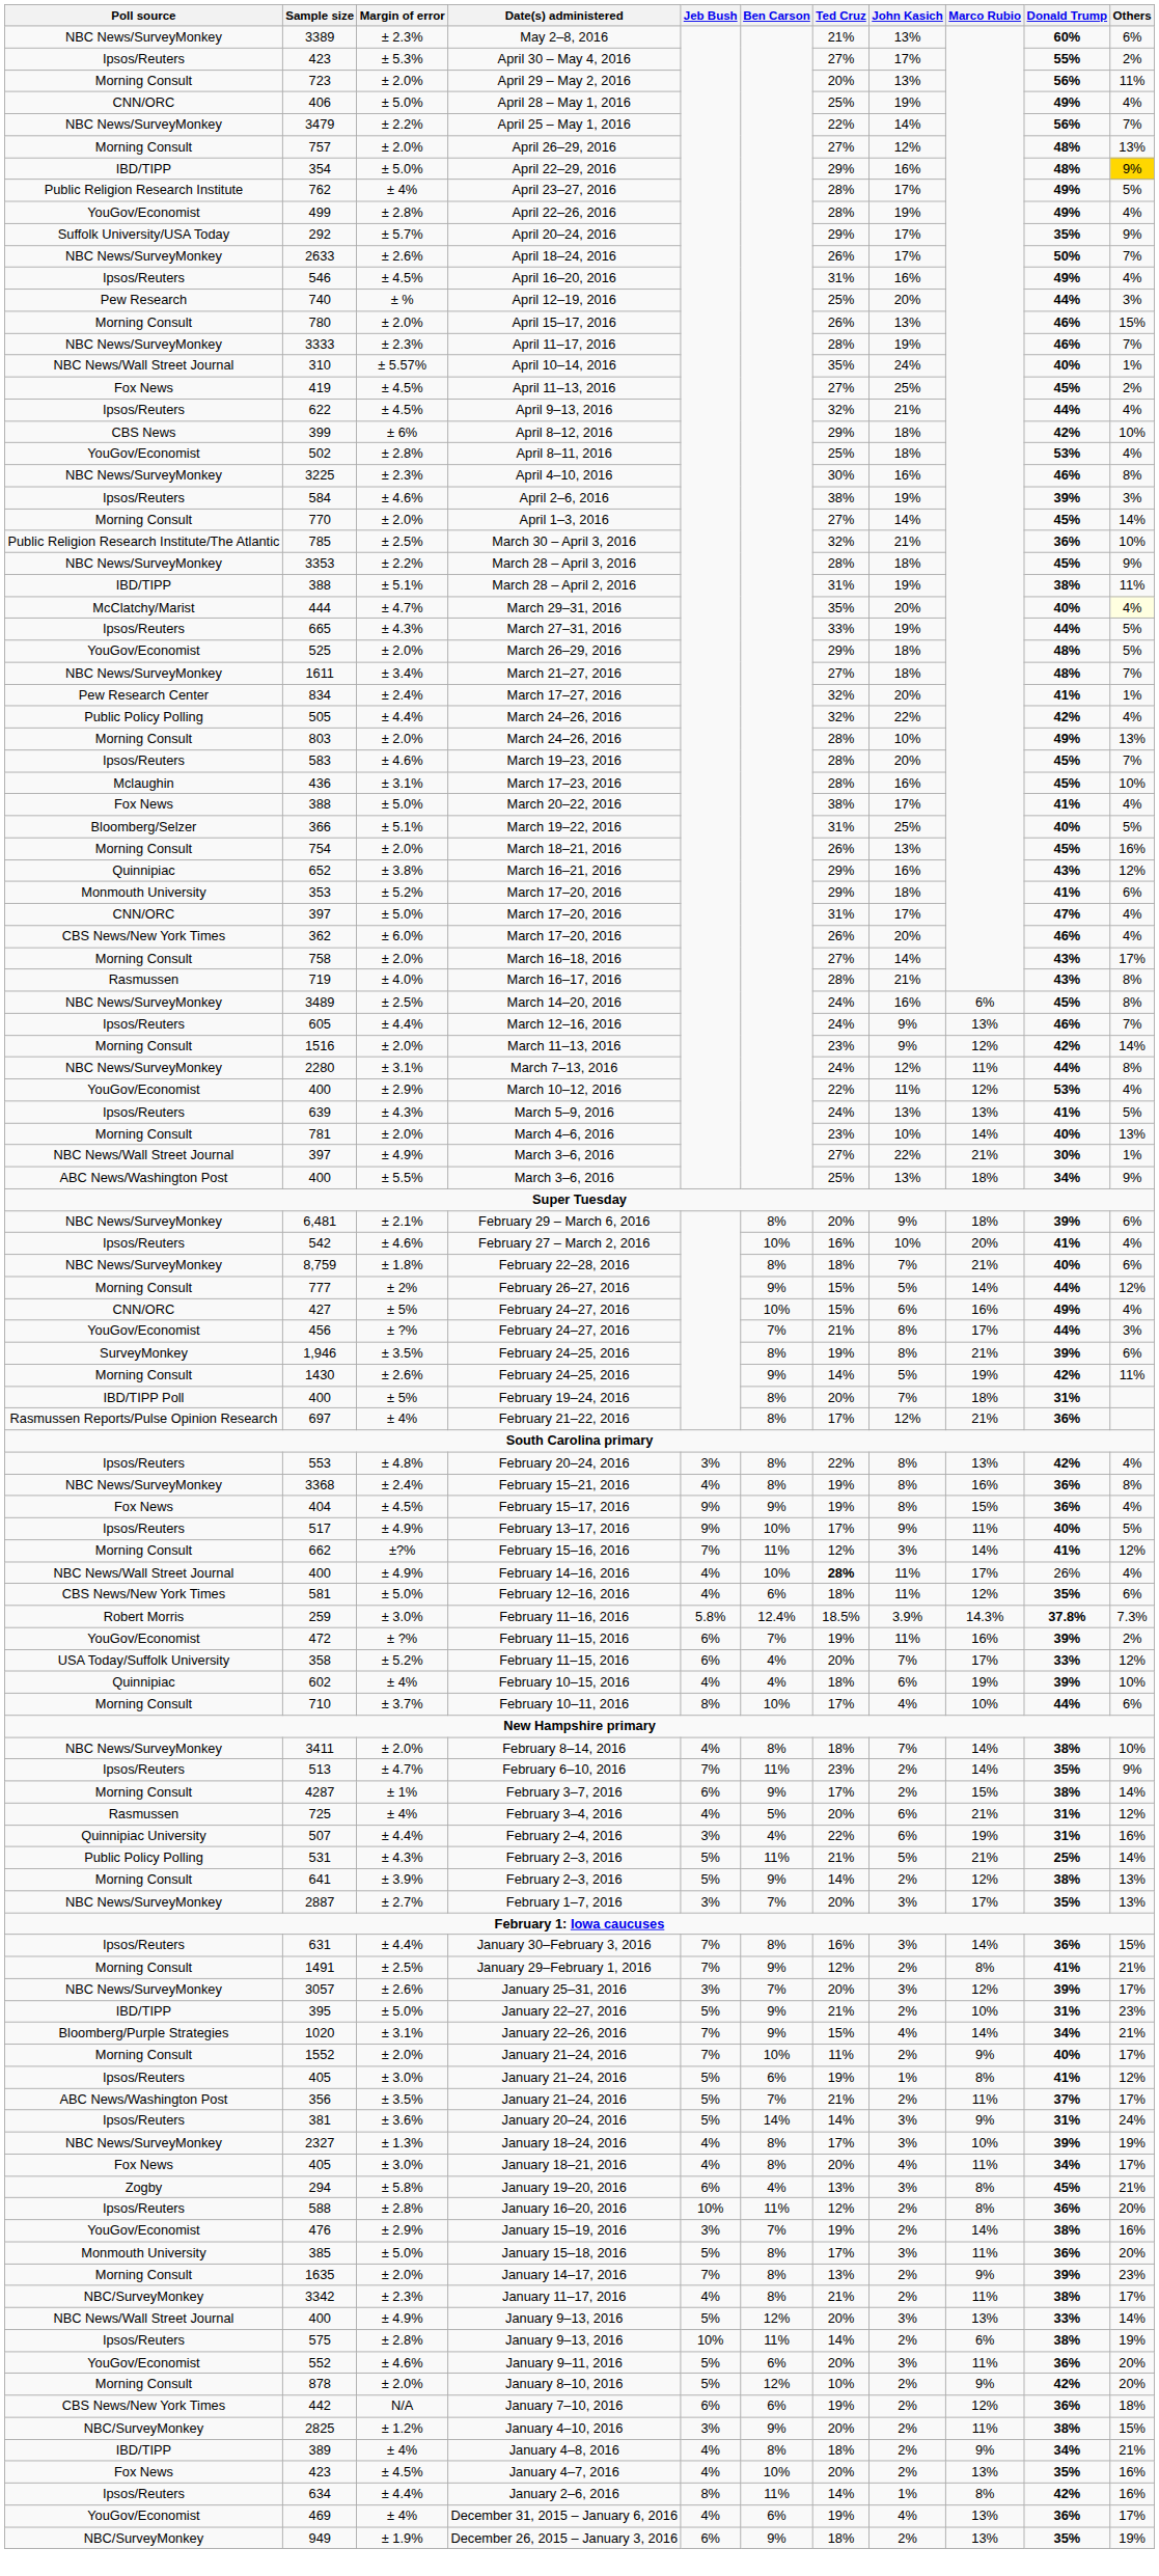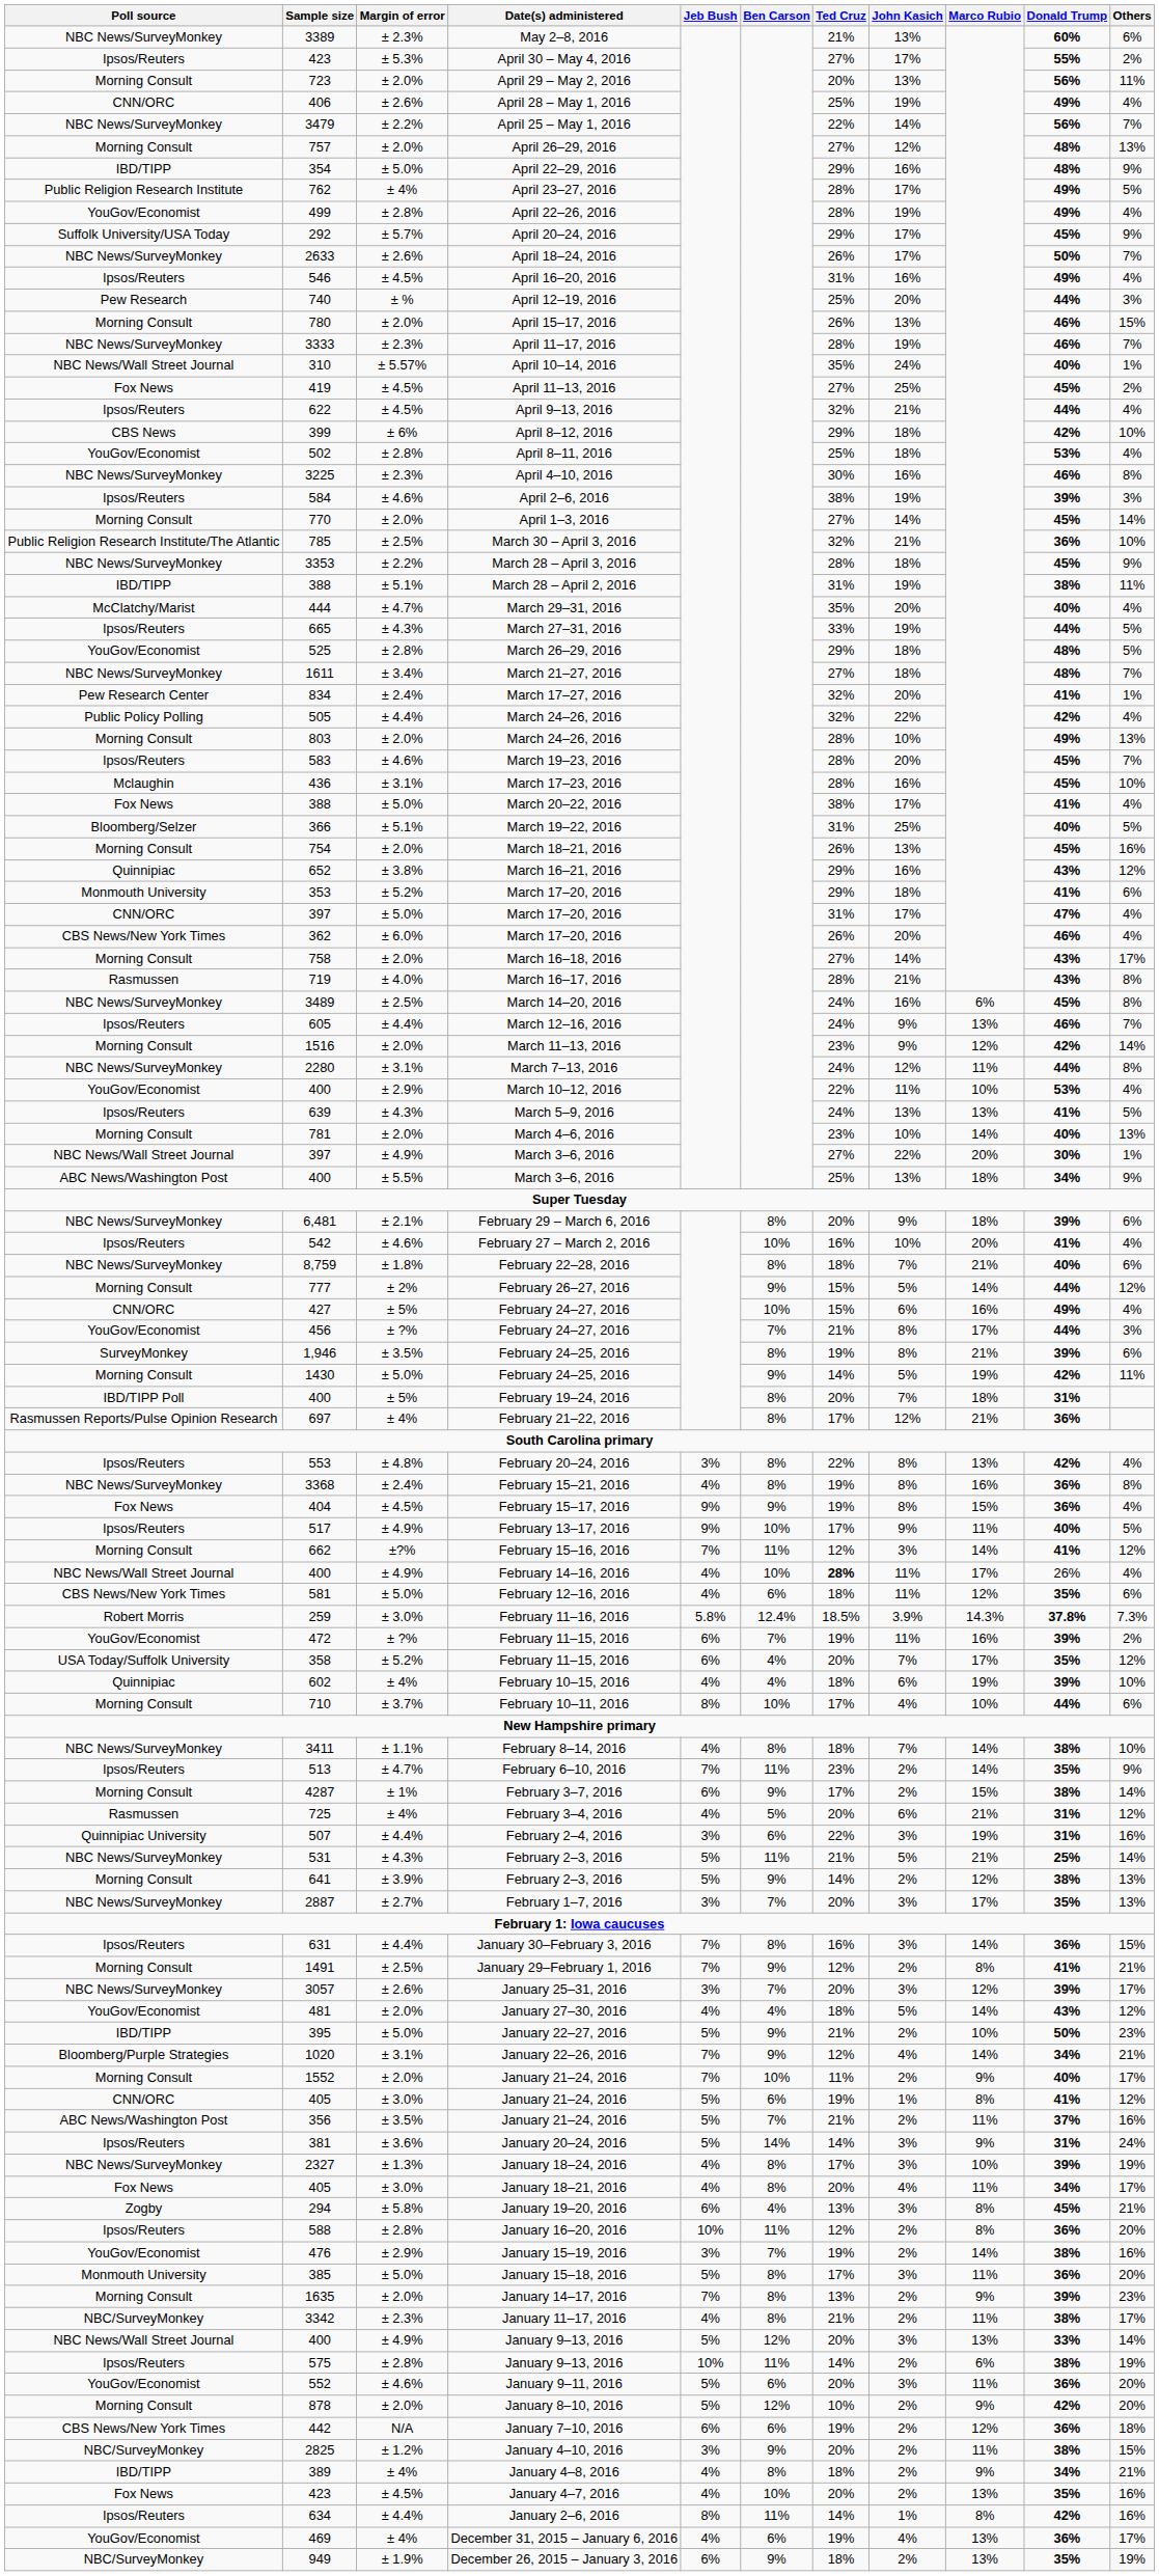April 28 – May 1, 2016 | Margin of error: ± 5.0% -> ± 2.6%
April 22–29, 2016 | Others: gold background -> no background
April 20–24, 2016 | Donald Trump: 35% -> 45%
March 29–31, 2016 | Others: lightyellow background -> no background
March 26–29, 2016 | Margin of error: ± 2.0% -> ± 2.8%
March 10–12, 2016 | Marco Rubio: 12% -> 10%
397 / March 3–6, 2016 | Marco Rubio: 21% -> 20%
1430 / February 24–25, 2016 | Margin of error: ± 2.6% -> ± 5.0%
358 / February 11–15, 2016 | Donald Trump: 33% -> 35%
February 8–14, 2016 | Margin of error: ± 2.0% -> ± 1.1%
February 2–4, 2016 | Ben Carson: 4% -> 6%
February 2–4, 2016 | John Kasich: 6% -> 3%
531 / February 2–3, 2016 | Poll source: Public Policy Polling -> NBC News/SurveyMonkey
+ row: YouGov/Economist | 481 | ± 2.0% | January 27–30, 2016 | 4% | 4% | 18% | 5% | 14% | 43% | 12%
January 22–27, 2016 | Donald Trump: 31% -> 50%
January 22–26, 2016 | Ted Cruz: 15% -> 12%
405 / January 21–24, 2016 | Poll source: Ipsos/Reuters -> CNN/ORC
356 / January 21–24, 2016 | Others: 17% -> 16%
